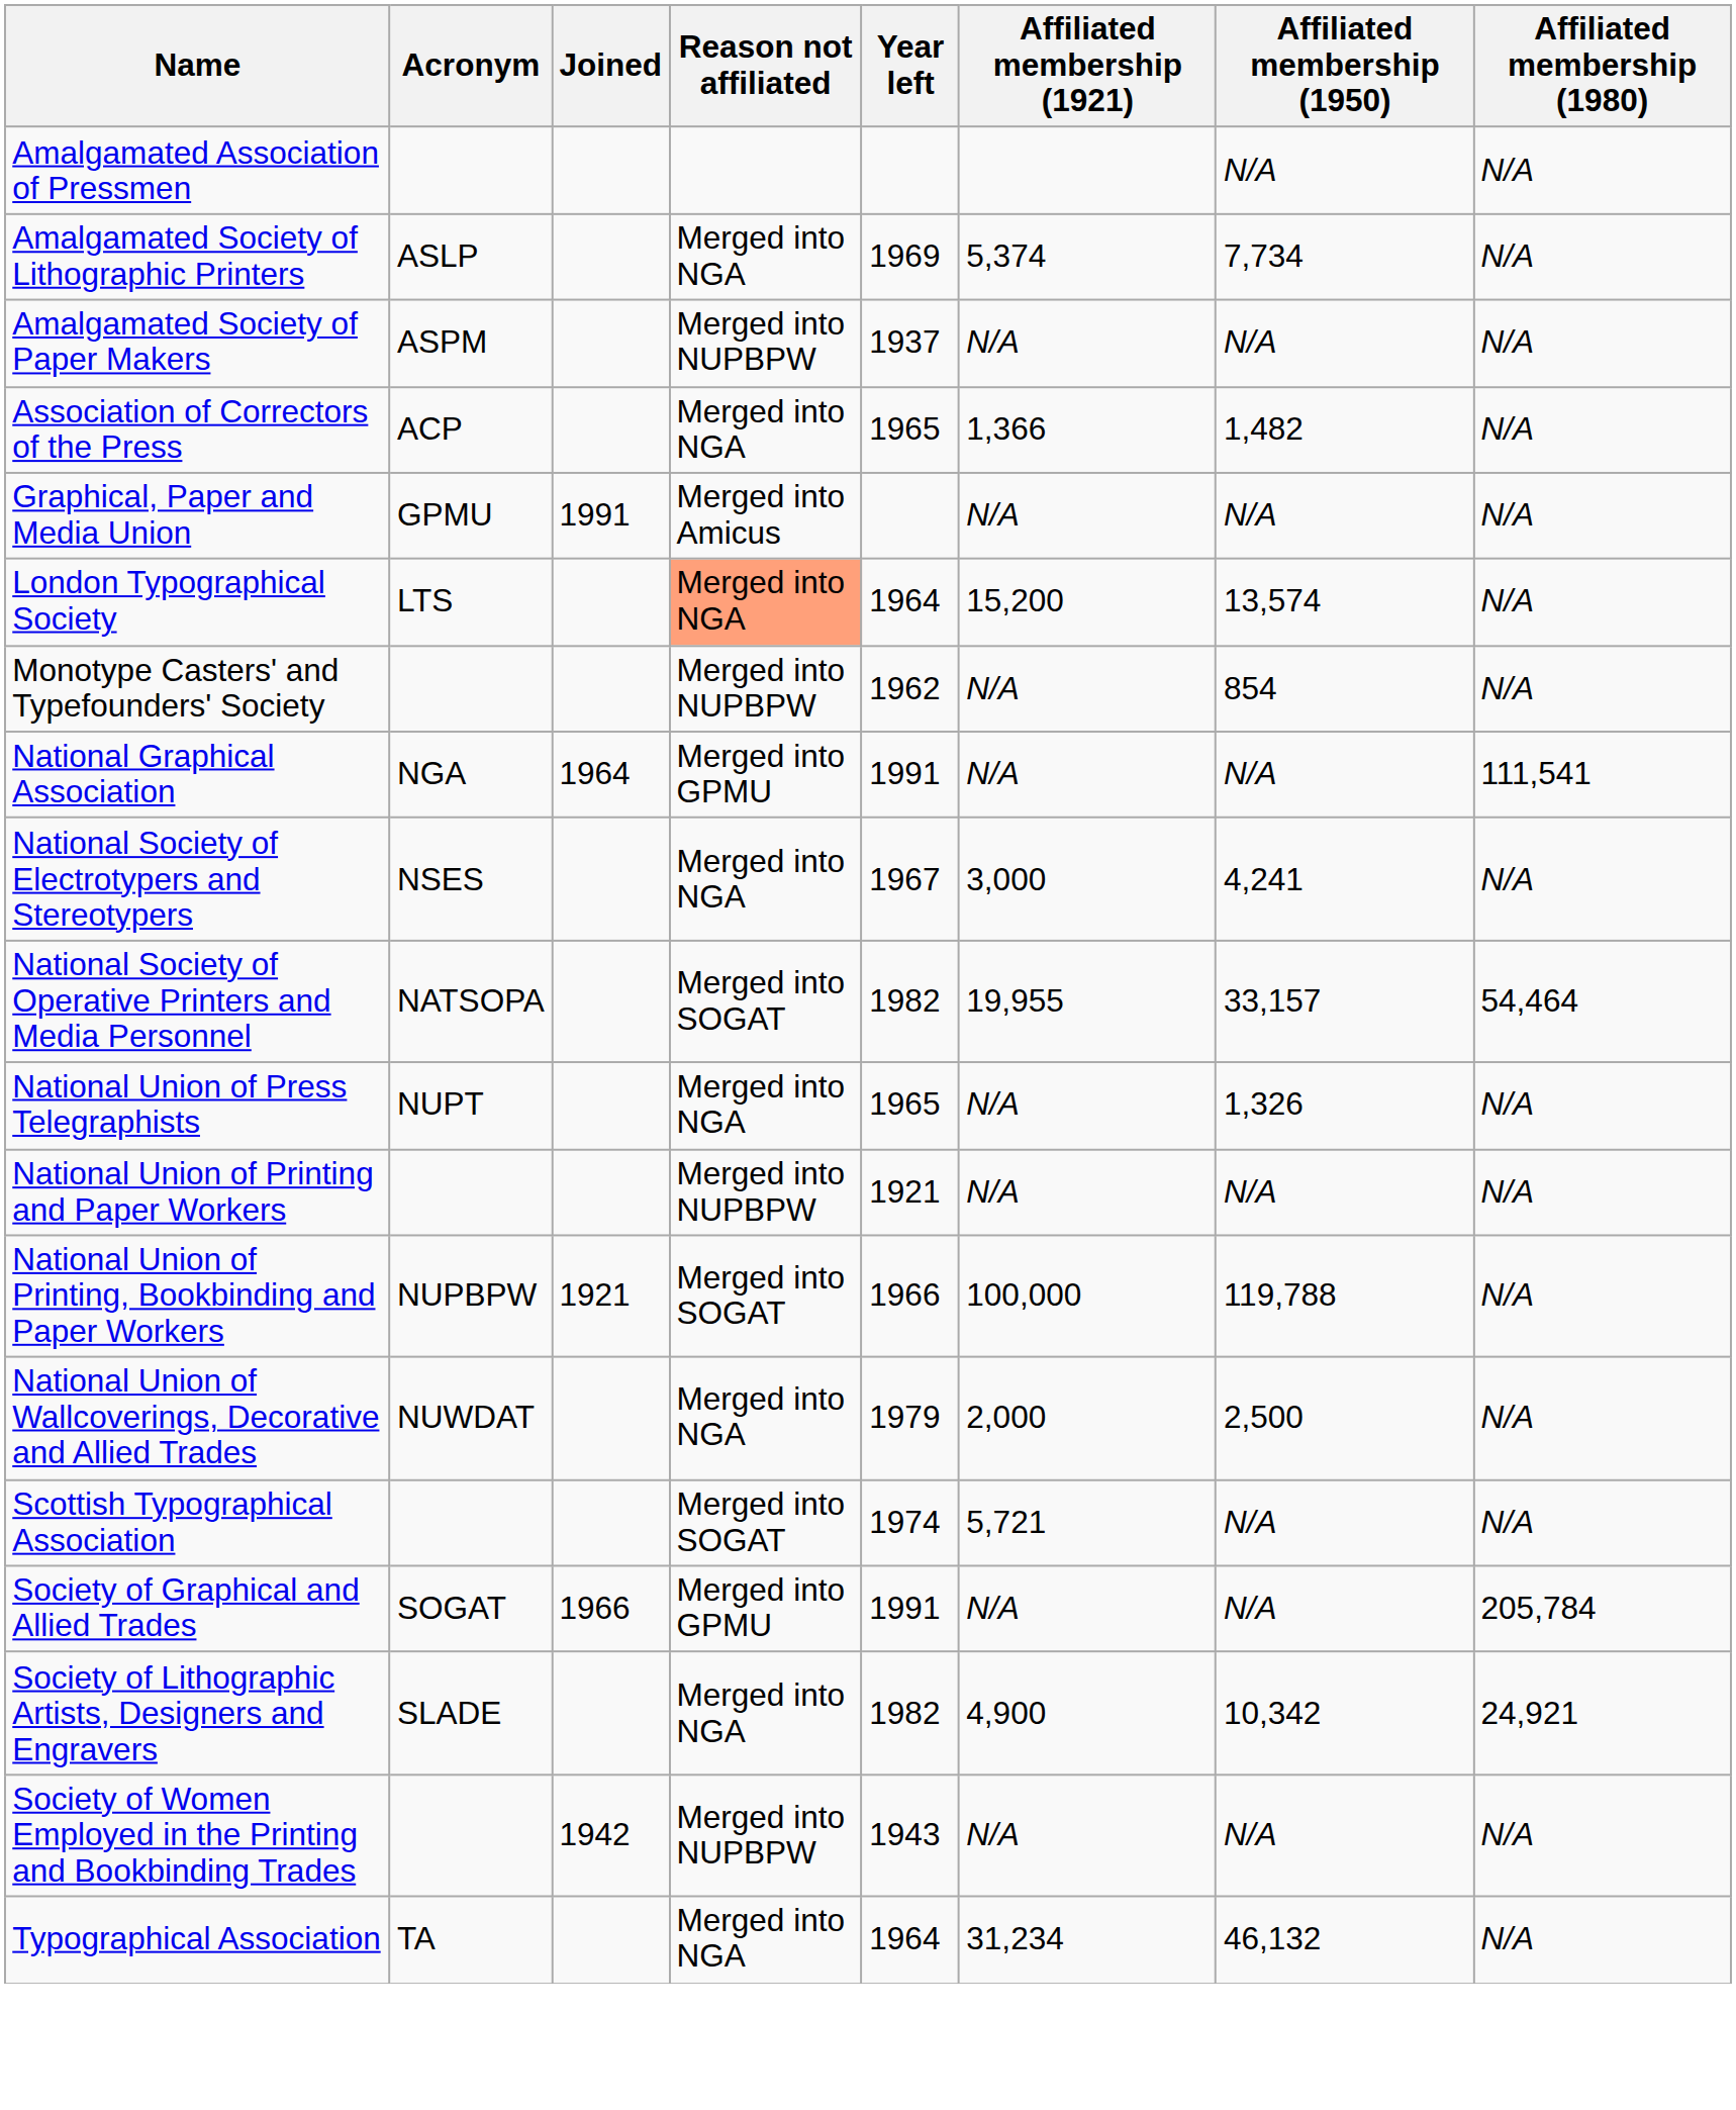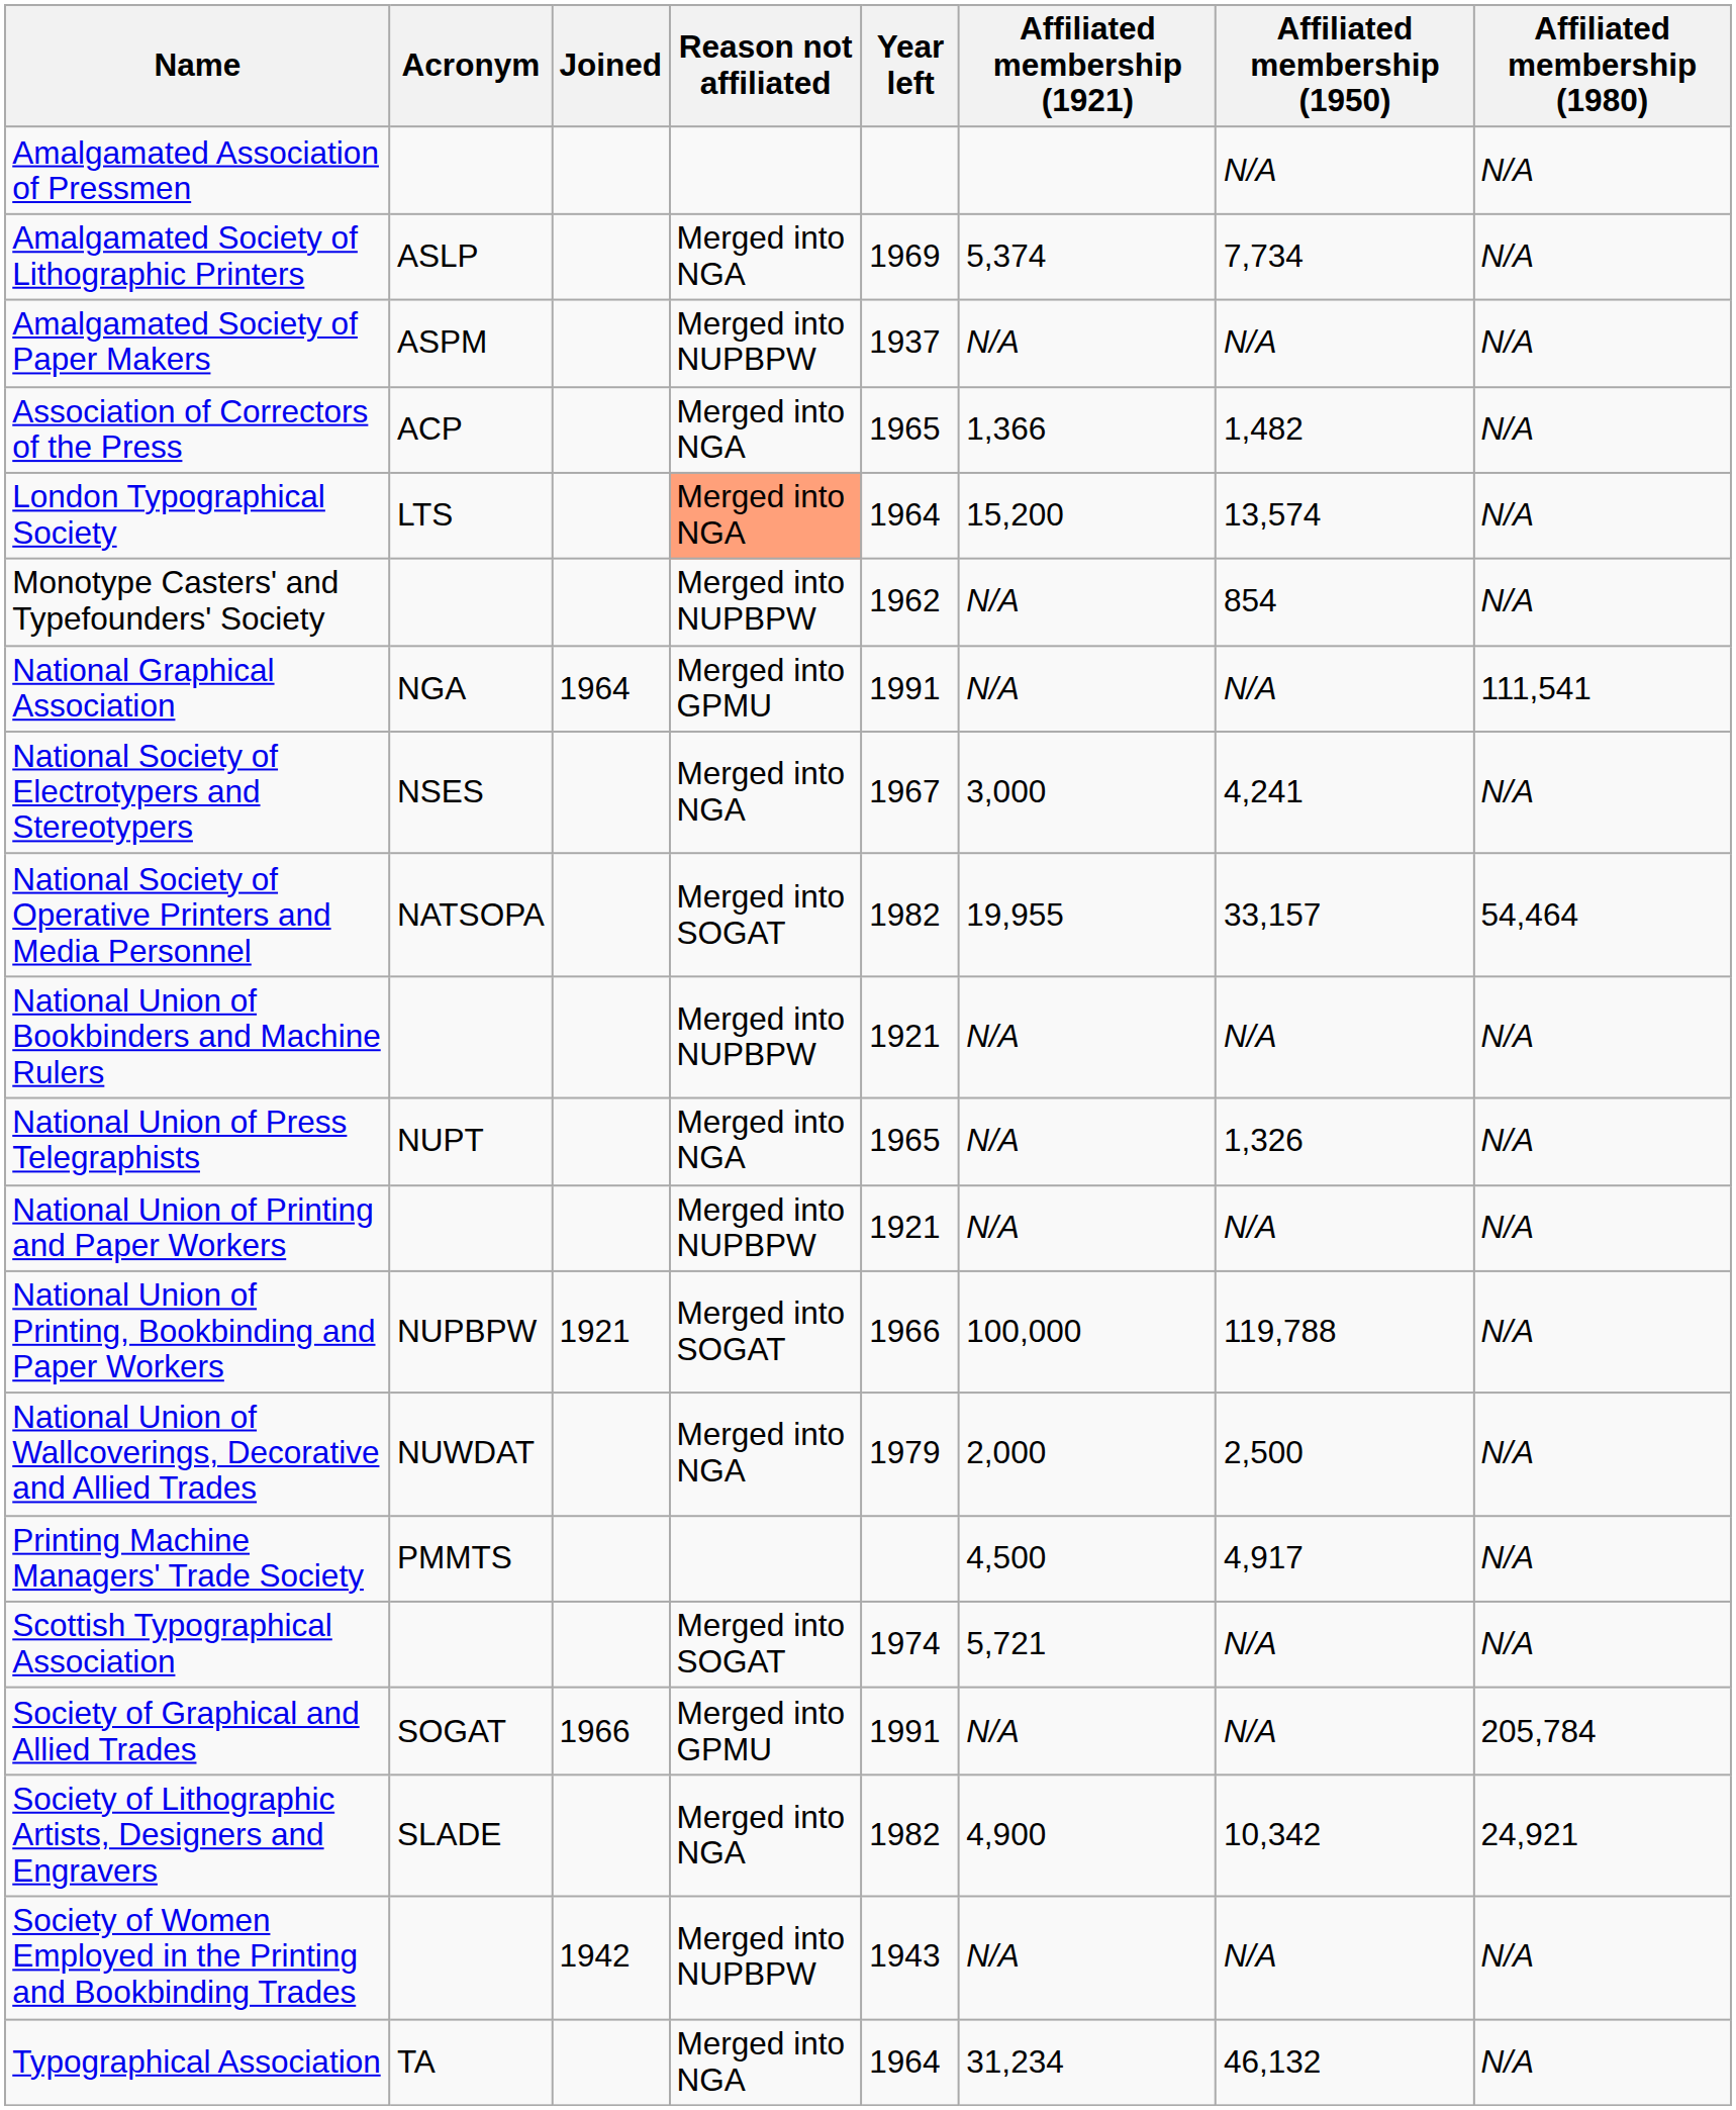- row: Graphical, Paper and Media Union | GPMU | 1991 | Merged into Amicus | N/A | N/A | N/A
+ row: National Union of Bookbinders and Machine Rulers | Merged into NUPBPW | 1921 | N/A | N/A | N/A
+ row: Printing Machine Managers' Trade Society | PMMTS | 4,500 | 4,917 | N/A
